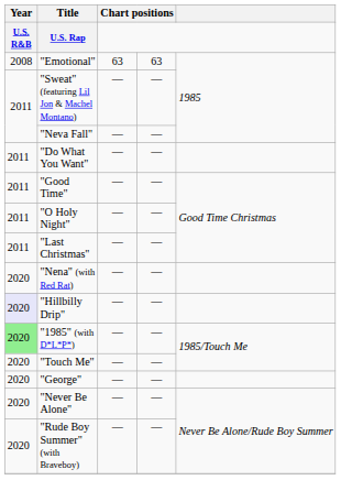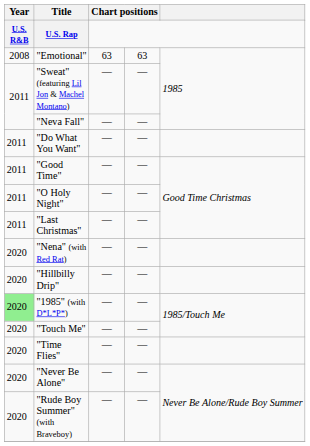"Hillbilly Drip" | Year: lavender background -> no background
+ row: 2020 | "Time Flies" | — | —
- row: 2020 | "George" | — | —
